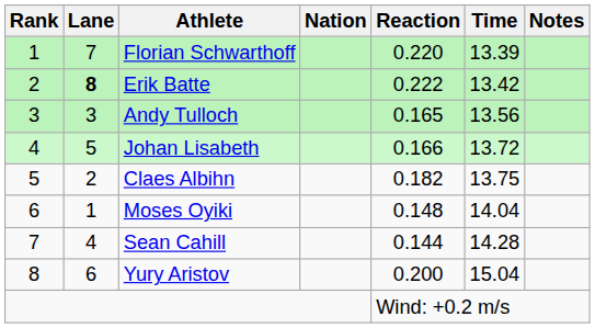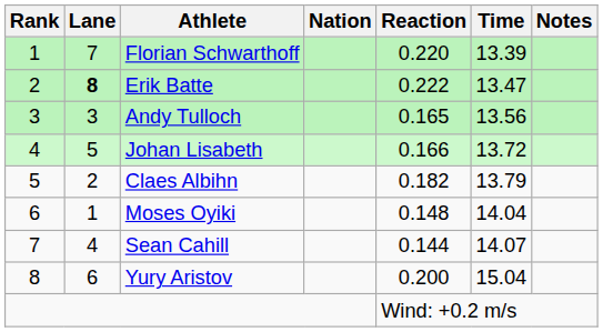Erik Batte | Time: 13.42 -> 13.47
Claes Albihn | Time: 13.75 -> 13.79
Sean Cahill | Time: 14.28 -> 14.07
